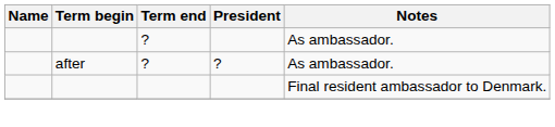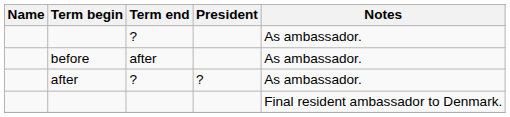+ row: before | after | As ambassador.
